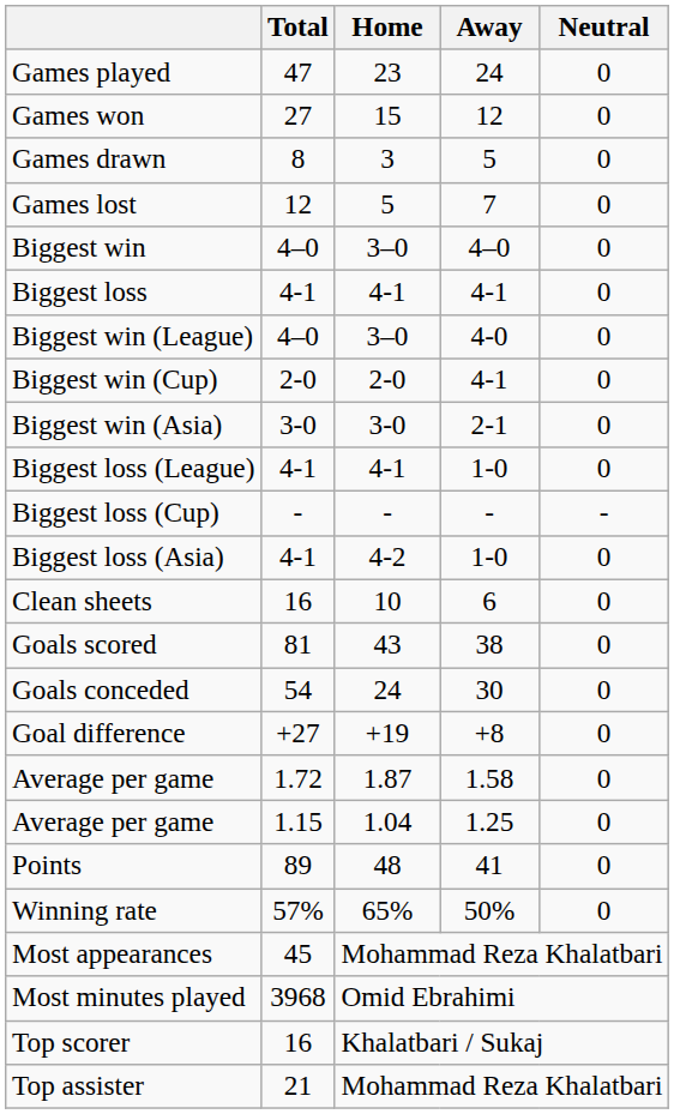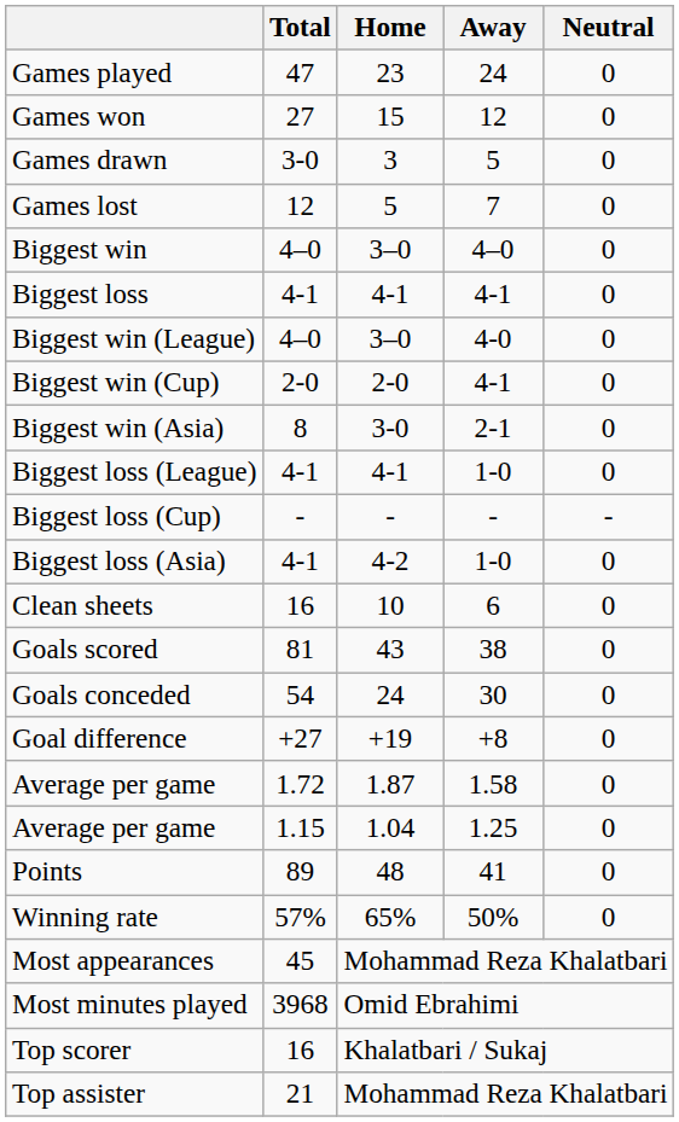Games drawn | Total: 8 -> 3-0
Biggest win (Asia) | Total: 3-0 -> 8
